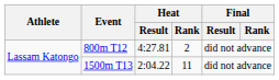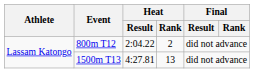800m T12 | Heat / Result: 4:27.81 -> 2:04.22
1500m T13 | Heat / Result: 2:04.22 -> 4:27.81
1500m T13 | Heat / Rank: 11 -> 13
